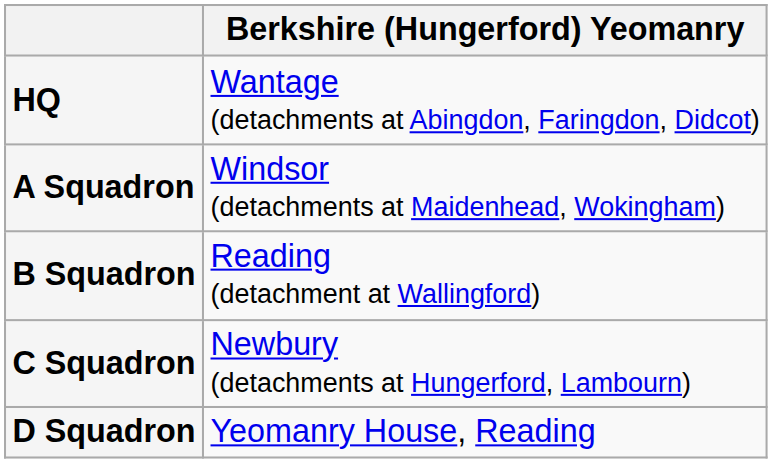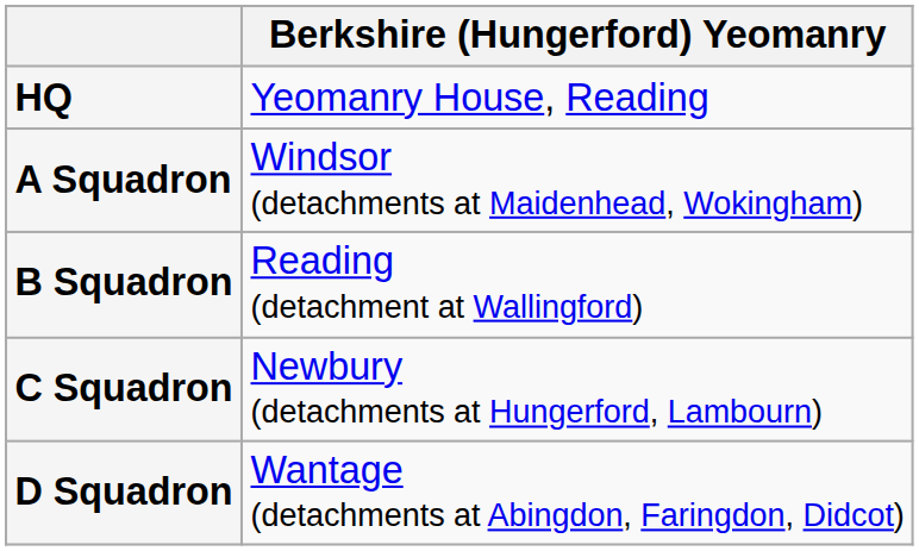HQ | Berkshire (Hungerford) Yeomanry: Wantage (detachments at Abingdon, Faringdon, Didcot) -> Yeomanry House, Reading
D Squadron | Berkshire (Hungerford) Yeomanry: Yeomanry House, Reading -> Wantage (detachments at Abingdon, Faringdon, Didcot)
